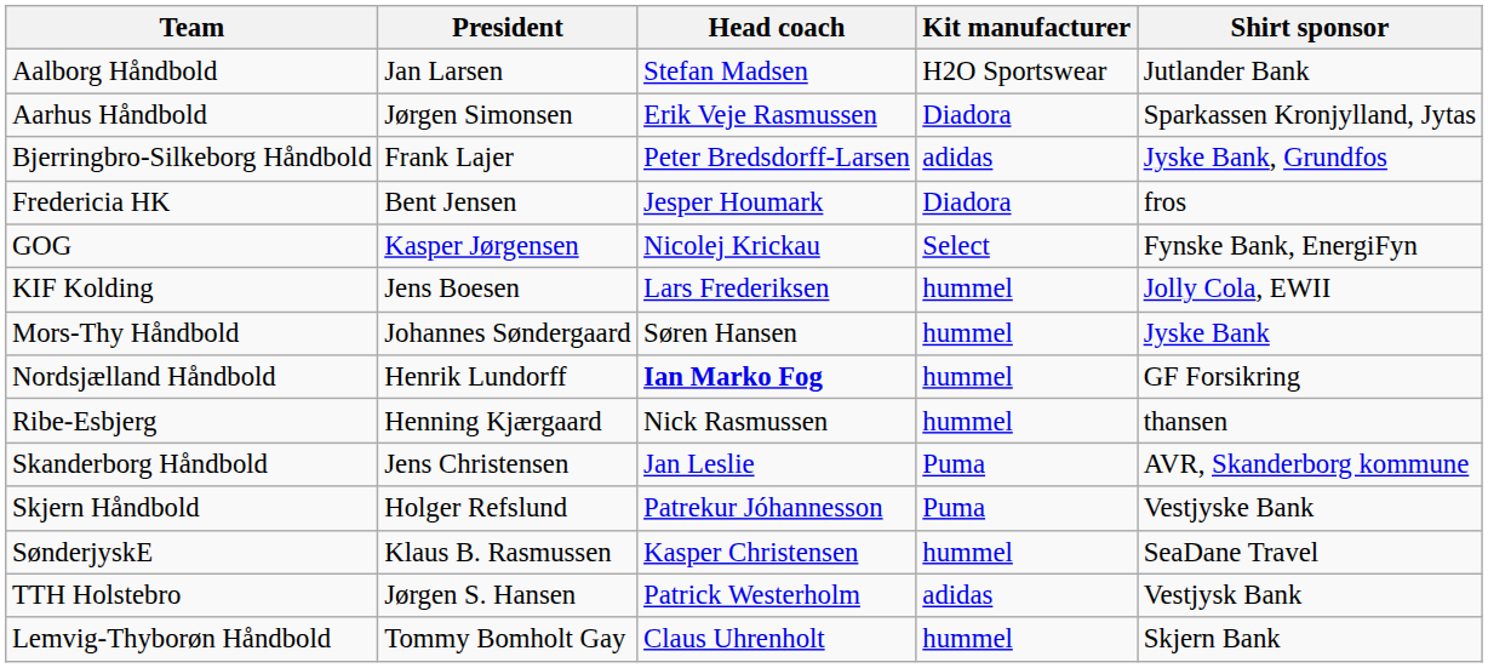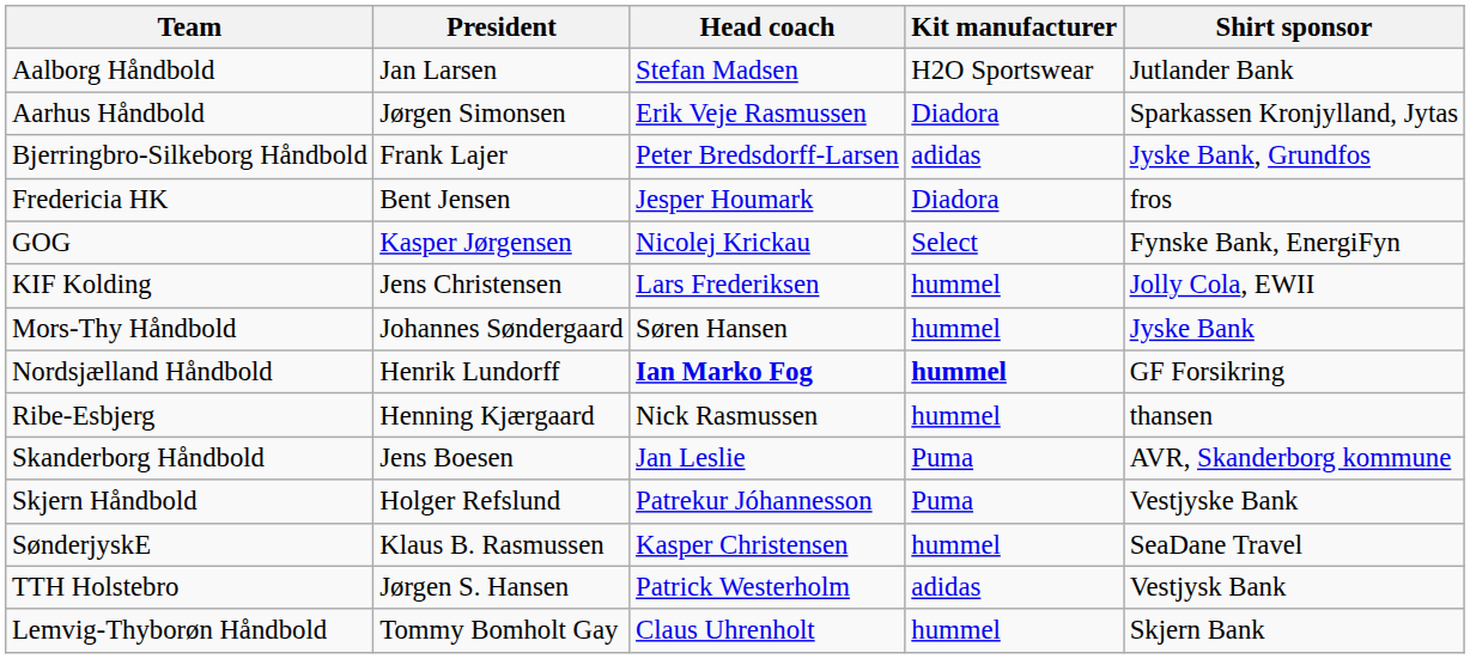KIF Kolding | President: Jens Boesen -> Jens Christensen
Nordsjælland Håndbold | Kit manufacturer: normal -> bold
Skanderborg Håndbold | President: Jens Christensen -> Jens Boesen
